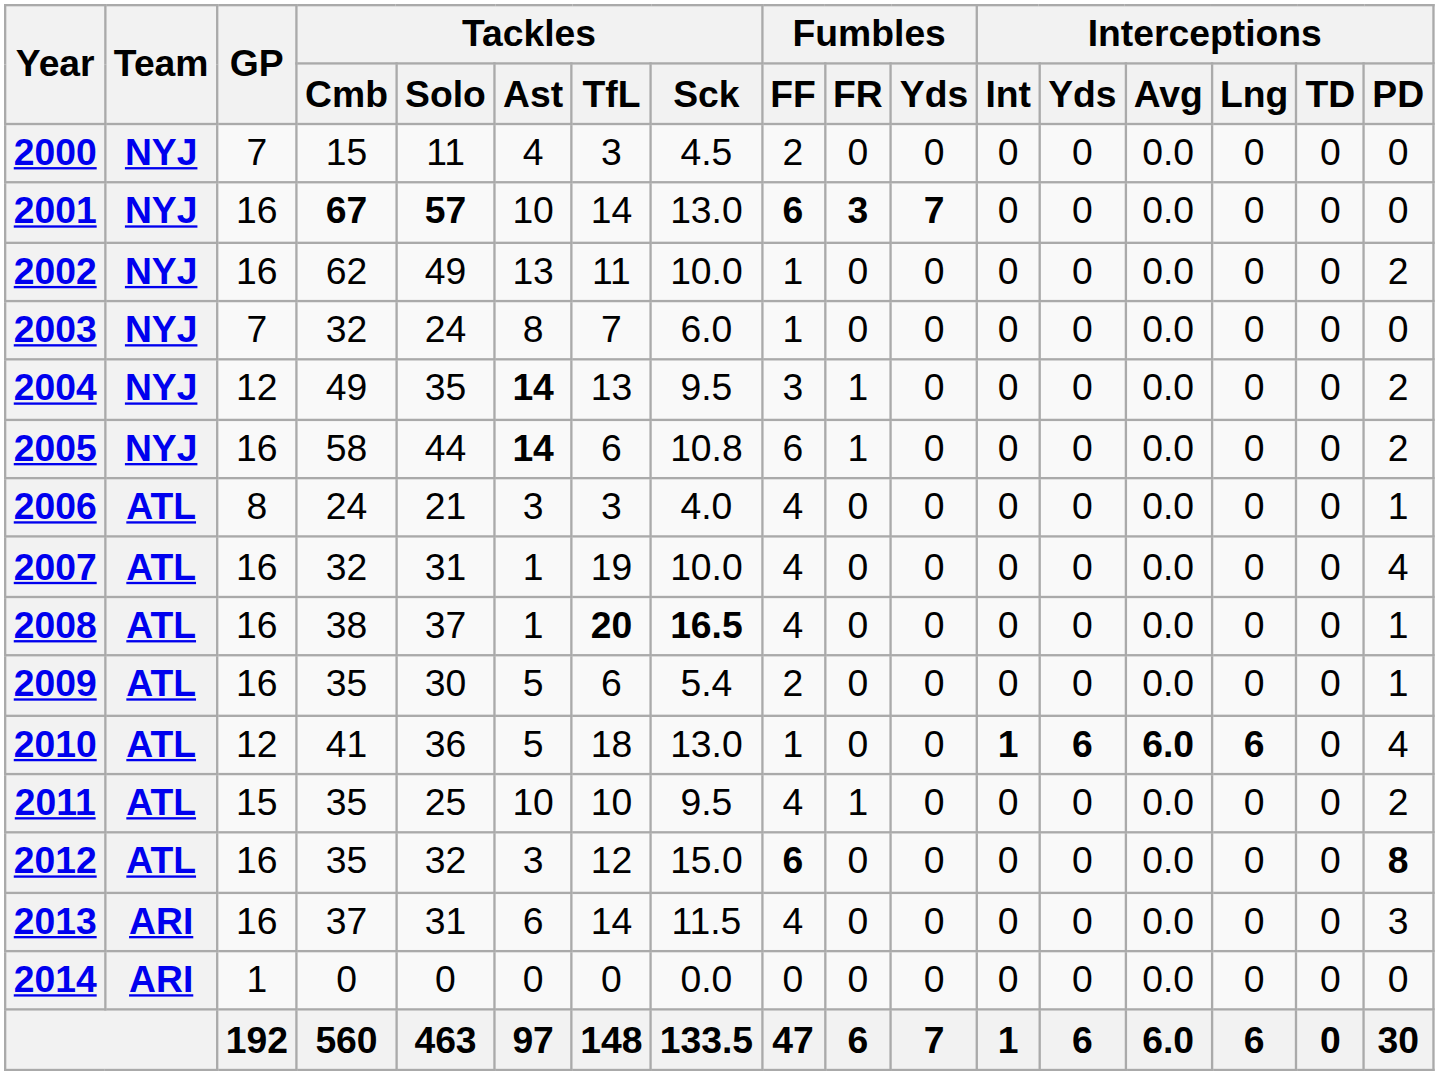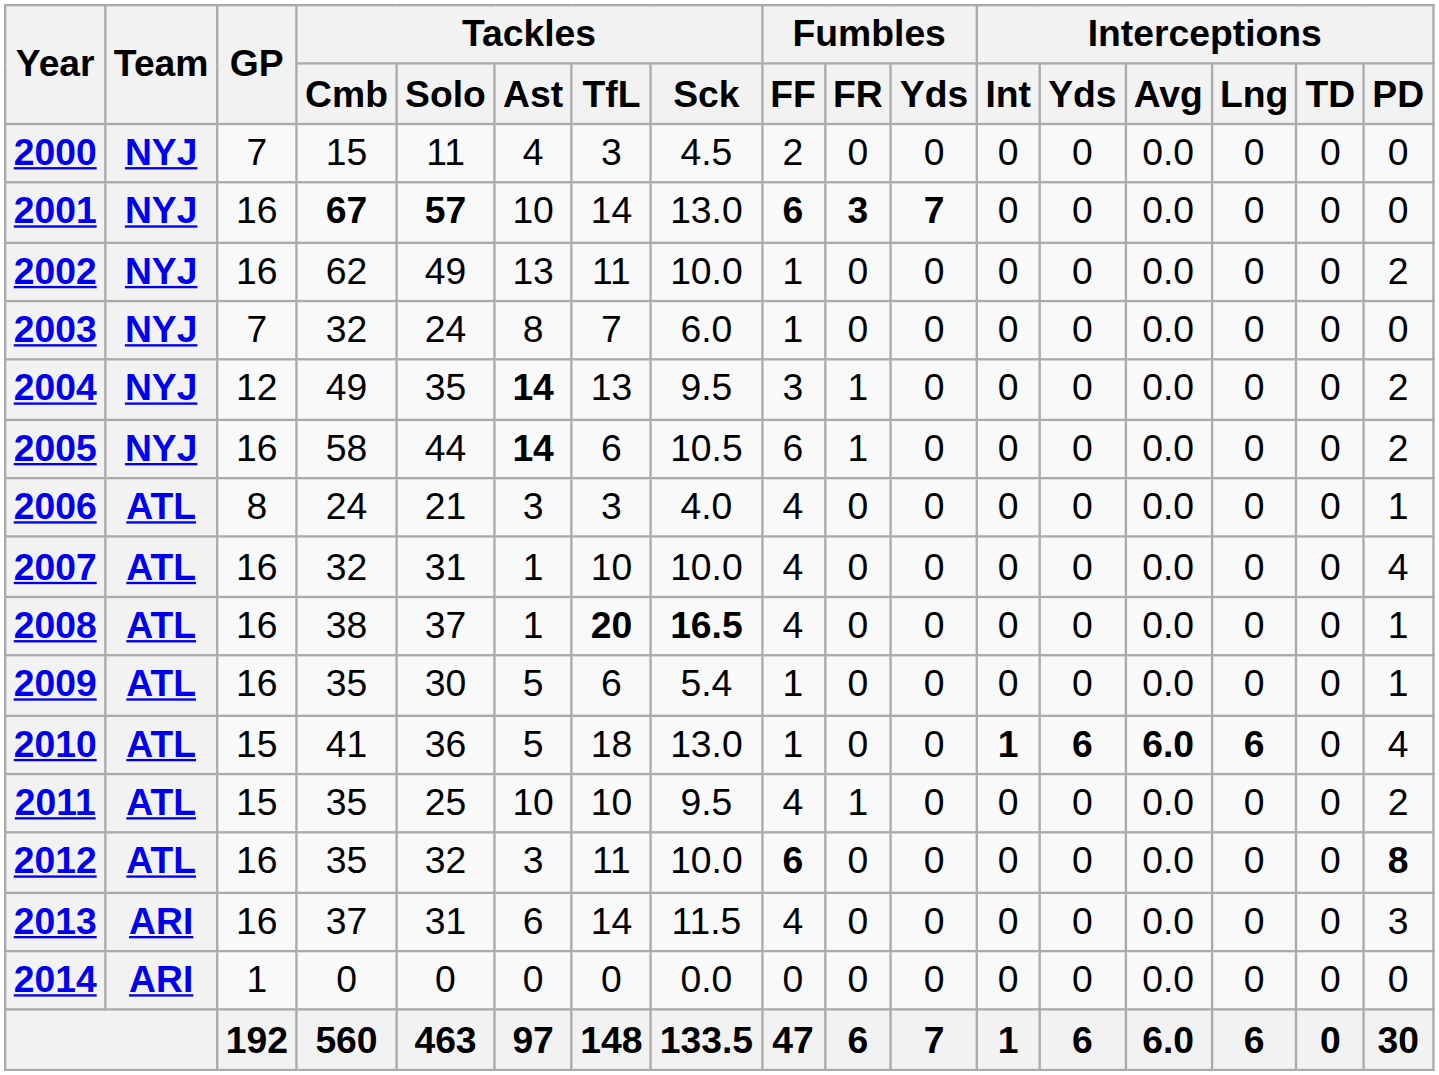2005 | Tackles / Sck: 10.8 -> 10.5
2007 | Tackles / TfL: 19 -> 10
2009 | Fumbles / FF: 2 -> 1
2010 | GP: 12 -> 15
2012 | Tackles / TfL: 12 -> 11
2012 | Tackles / Sck: 15.0 -> 10.0
